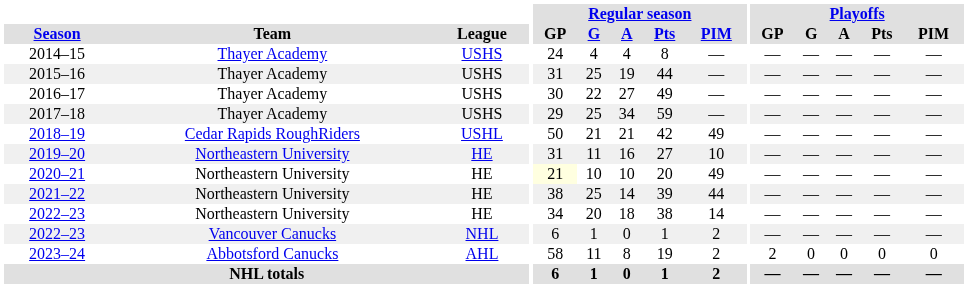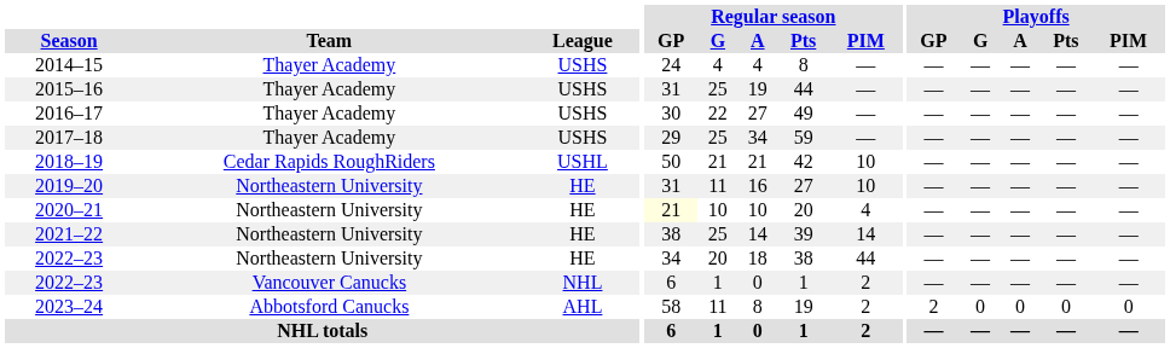2018–19 | Regular season / PIM: 49 -> 10
2020–21 | Regular season / PIM: 49 -> 4
2021–22 | Regular season / PIM: 44 -> 14
2022–23 / Northeastern University | Regular season / PIM: 14 -> 44
